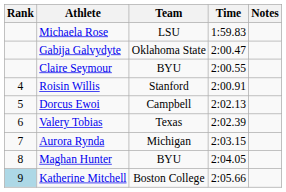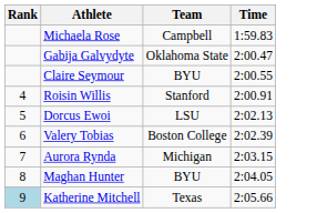- column: Notes
Michaela Rose | Team: LSU -> Campbell
Dorcus Ewoi | Team: Campbell -> LSU
Valery Tobias | Team: Texas -> Boston College
Katherine Mitchell | Team: Boston College -> Texas
